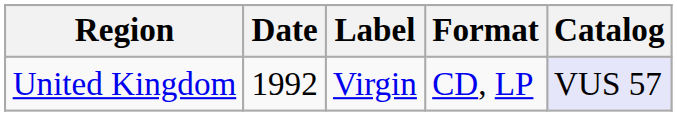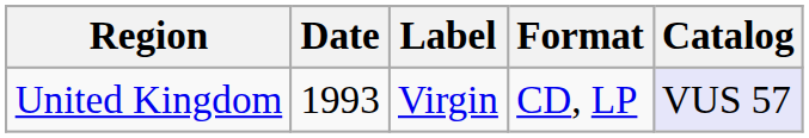United Kingdom | Date: 1992 -> 1993
